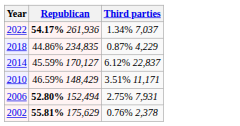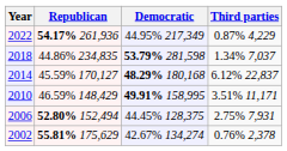+ column: Democratic | 44.95% 217,349 | 53.79% 281,598 | 48.29% 180,168 | 49.91% 158,995 | 44.45% 128,375 | 42.67% 134,274
2022 | Third parties: 1.34% 7,037 -> 0.87% 4,229
2018 | Third parties: 0.87% 4,229 -> 1.34% 7,037
